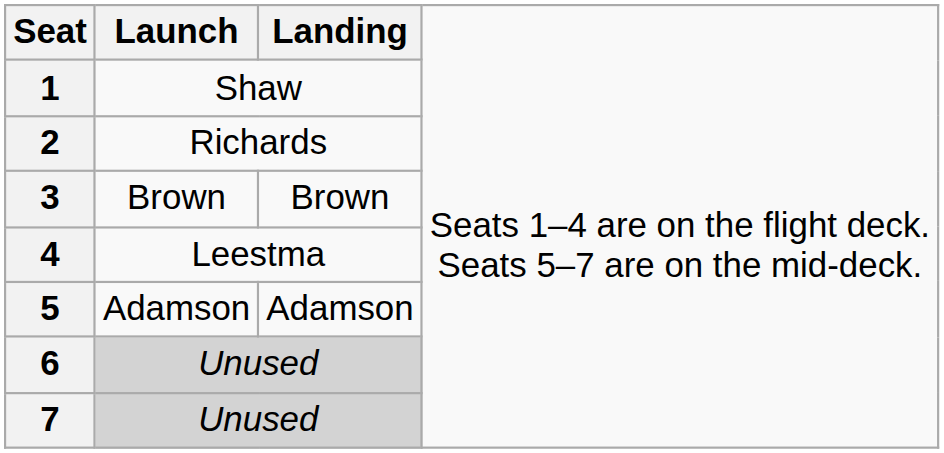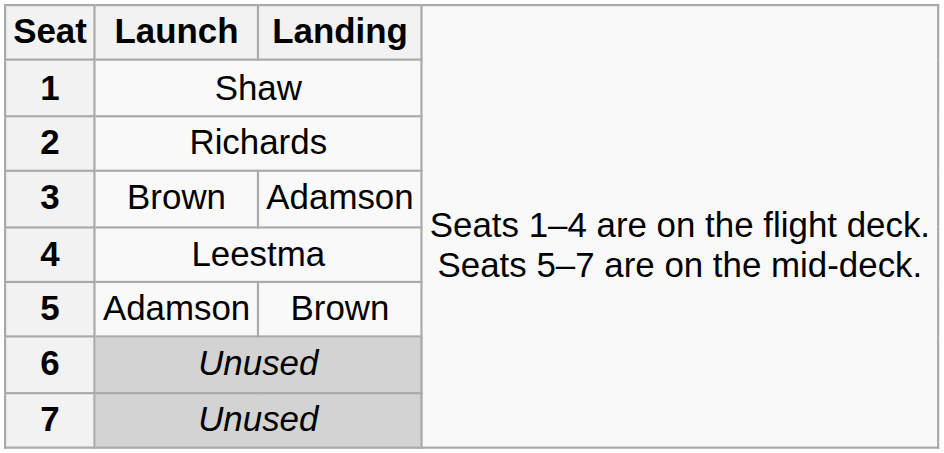3 | column 3: Brown -> Adamson
5 | column 3: Adamson -> Brown
